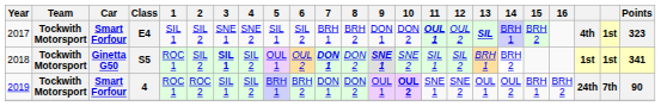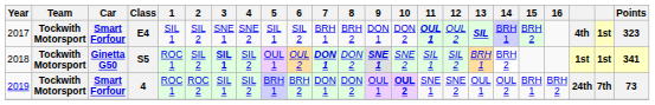2019 | Points: 90 -> 73
